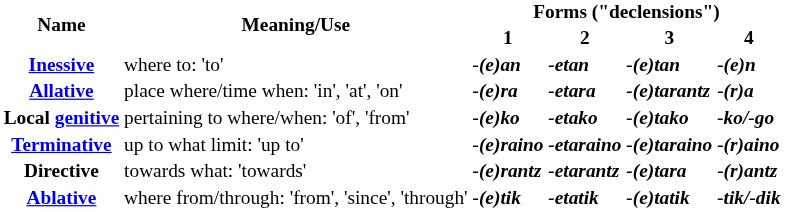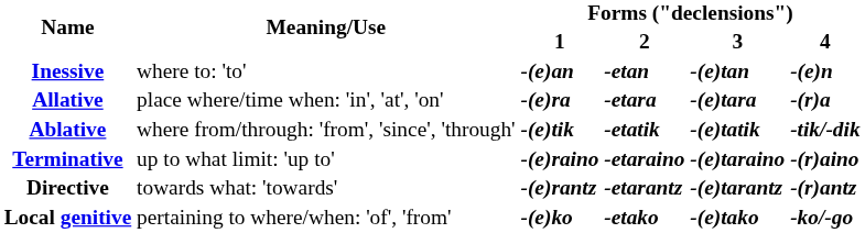Allative | Forms ("declensions") / 3: -(e)tarantz -> -(e)tara
rows swapped: Ablative <-> Local genitive
Directive | Forms ("declensions") / 3: -(e)tara -> -(e)tarantz
